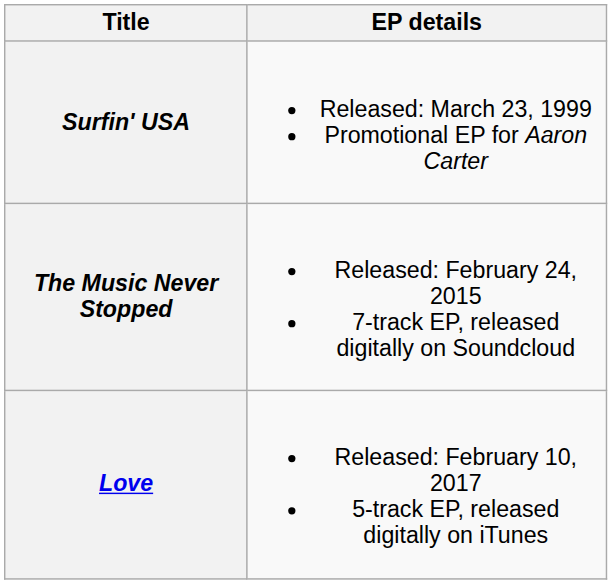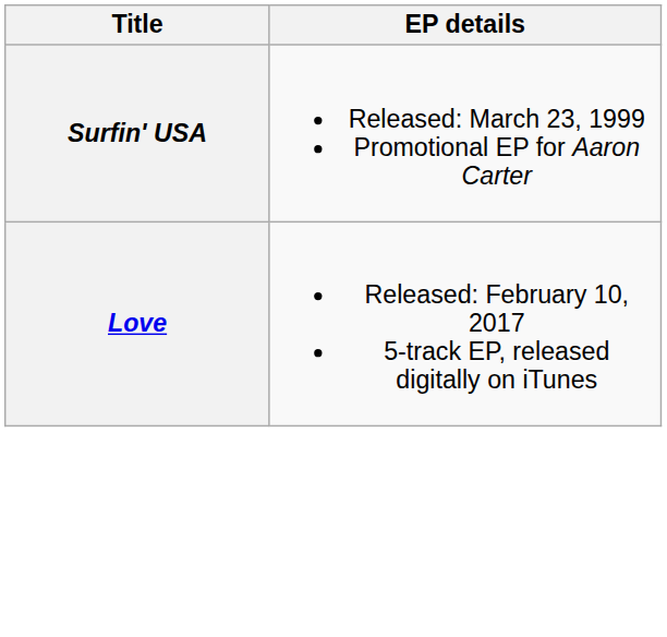- row: The Music Never Stopped | Released: February 24, 2015 7-track EP, released digitally on Soundcloud
